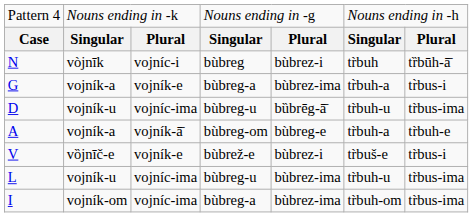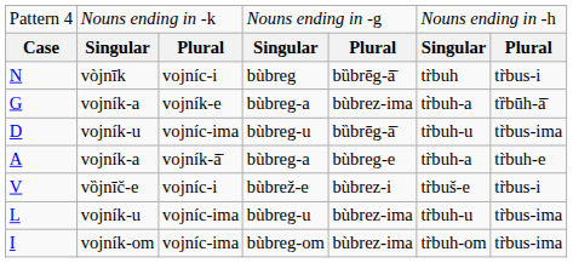N | column 5: bùbrez-i -> bȕbrēg-ā̄
N | column 7: tȑbūh-ā̄ -> tr̀bus-i
G | column 7: tr̀bus-i -> tȑbūh-ā̄
A | column 4: bùbreg-om -> bùbreg-a
V | column 3: vojník-e -> vojníc-i
I | column 4: bùbreg-a -> bùbreg-om
